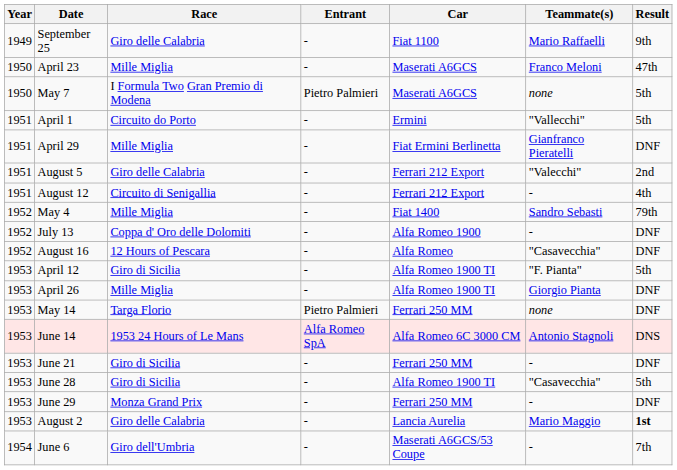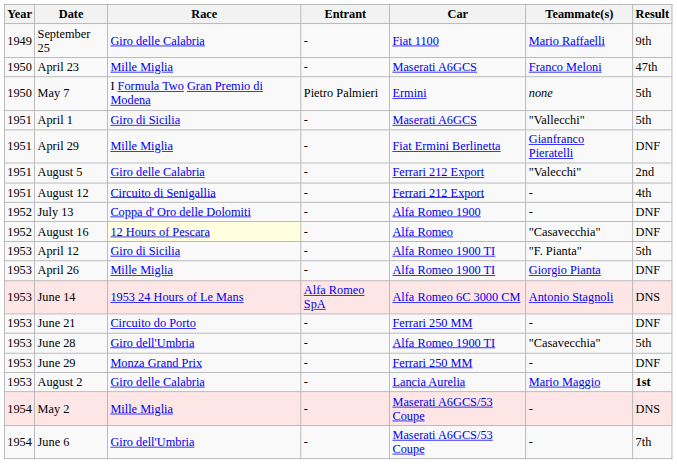May 7 | Car: Maserati A6GCS -> Ermini
April 1 | Race: Circuito do Porto -> Giro di Sicilia
April 1 | Car: Ermini -> Maserati A6GCS
- row: 1952 | May 4 | Mille Miglia | - | Fiat 1400 | Sandro Sebasti | 79th
August 16 | Race: no background -> lightyellow background
- row: 1953 | May 14 | Targa Florio | Pietro Palmieri | Ferrari 250 MM | none | DNF
June 21 | Race: Giro di Sicilia -> Circuito do Porto
June 28 | Race: Giro di Sicilia -> Giro dell'Umbria
+ row: 1954 | May 2 | Mille Miglia | - | Maserati A6GCS/53 Coupe | - | DNS
